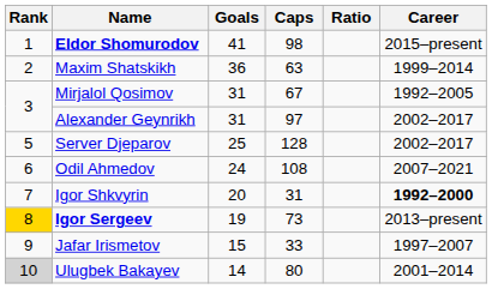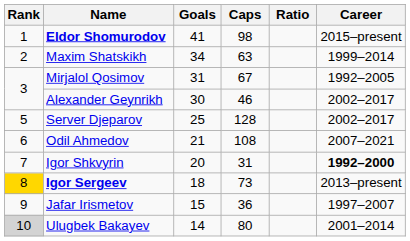Maxim Shatskikh | Goals: 36 -> 34
Alexander Geynrikh | Goals: 31 -> 30
Alexander Geynrikh | Caps: 97 -> 46
Odil Ahmedov | Goals: 24 -> 21
Igor Sergeev | Goals: 19 -> 18
Jafar Irismetov | Caps: 33 -> 36
